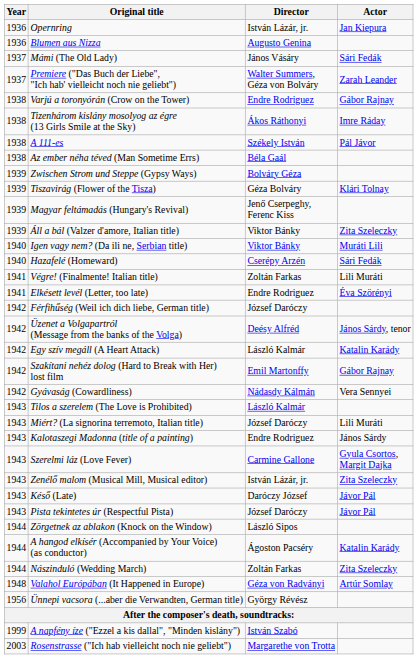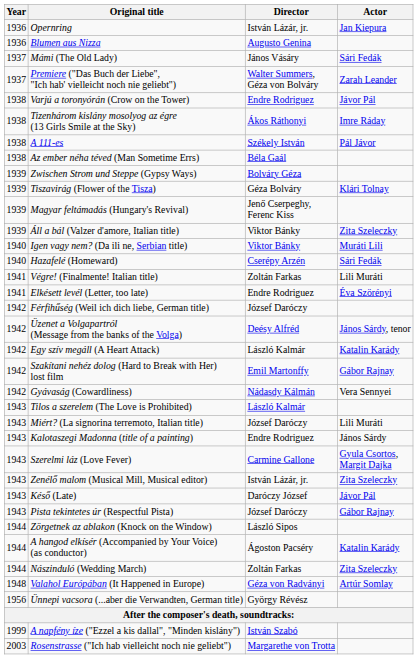Varjú a toronyórán (Crow on the Tower) | Actor: Gábor Rajnay -> Jávor Pál
Pista tekintetes úr (Respectful Pista) | Actor: Jávor Pál -> Gábor Rajnay
